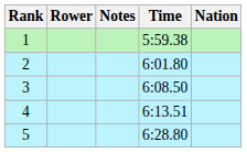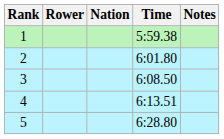columns swapped: Nation <-> Notes
